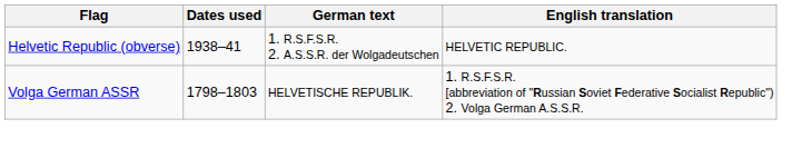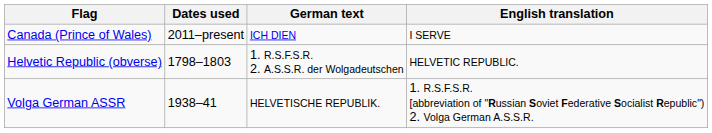+ row: Canada (Prince of Wales) | 2011–present | ICH DIEN | I SERVE
Helvetic Republic (obverse) | Dates used: 1938–41 -> 1798–1803
Volga German ASSR | Dates used: 1798–1803 -> 1938–41
